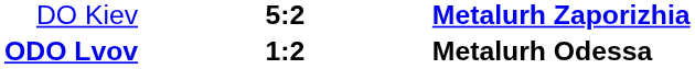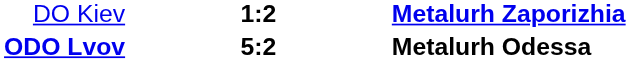DO Kiev | column 2: 5:2 -> 1:2
ODO Lvov | column 2: 1:2 -> 5:2
